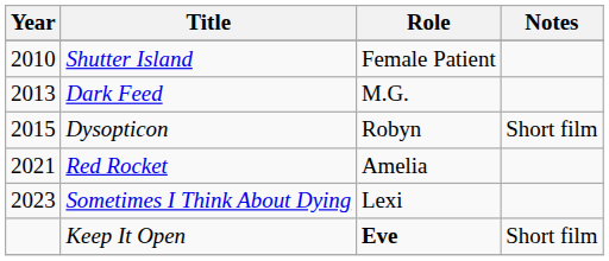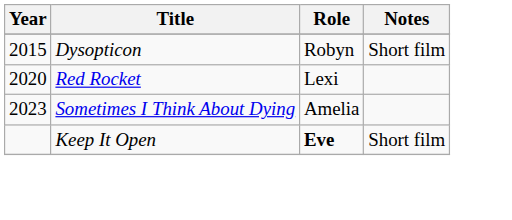- row: 2010 | Shutter Island | Female Patient
- row: 2013 | Dark Feed | M.G.
Red Rocket | Year: 2021 -> 2020
Red Rocket | Role: Amelia -> Lexi
Sometimes I Think About Dying | Role: Lexi -> Amelia
